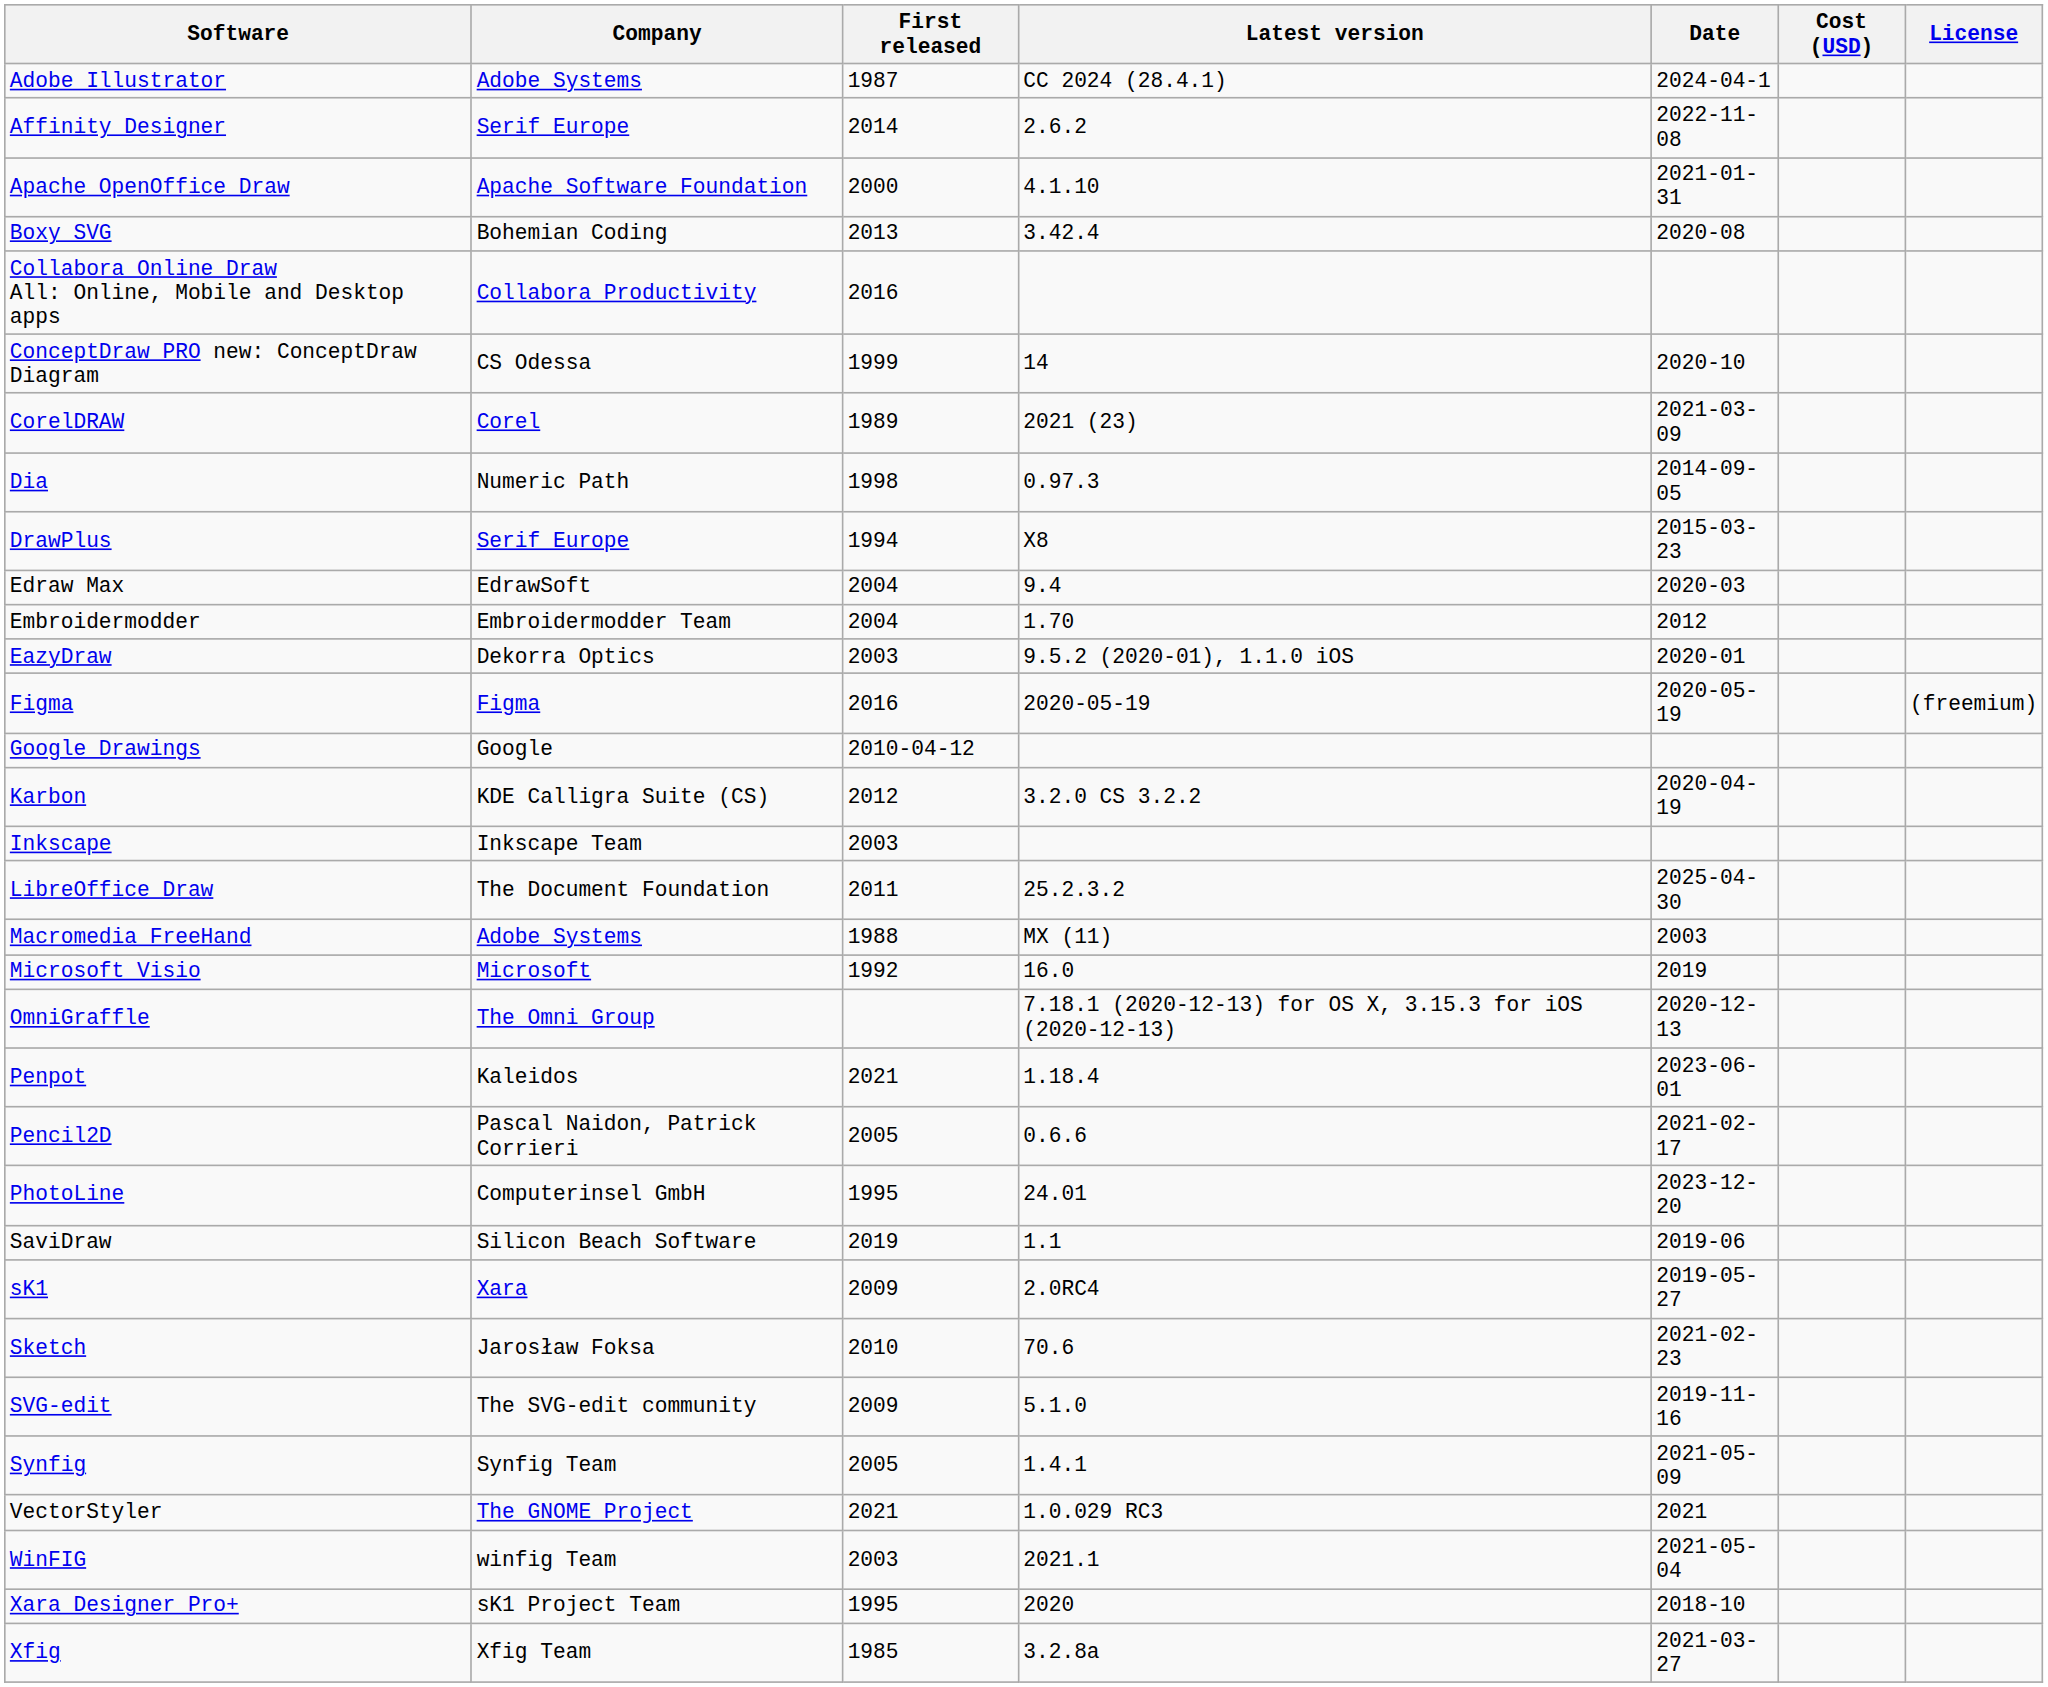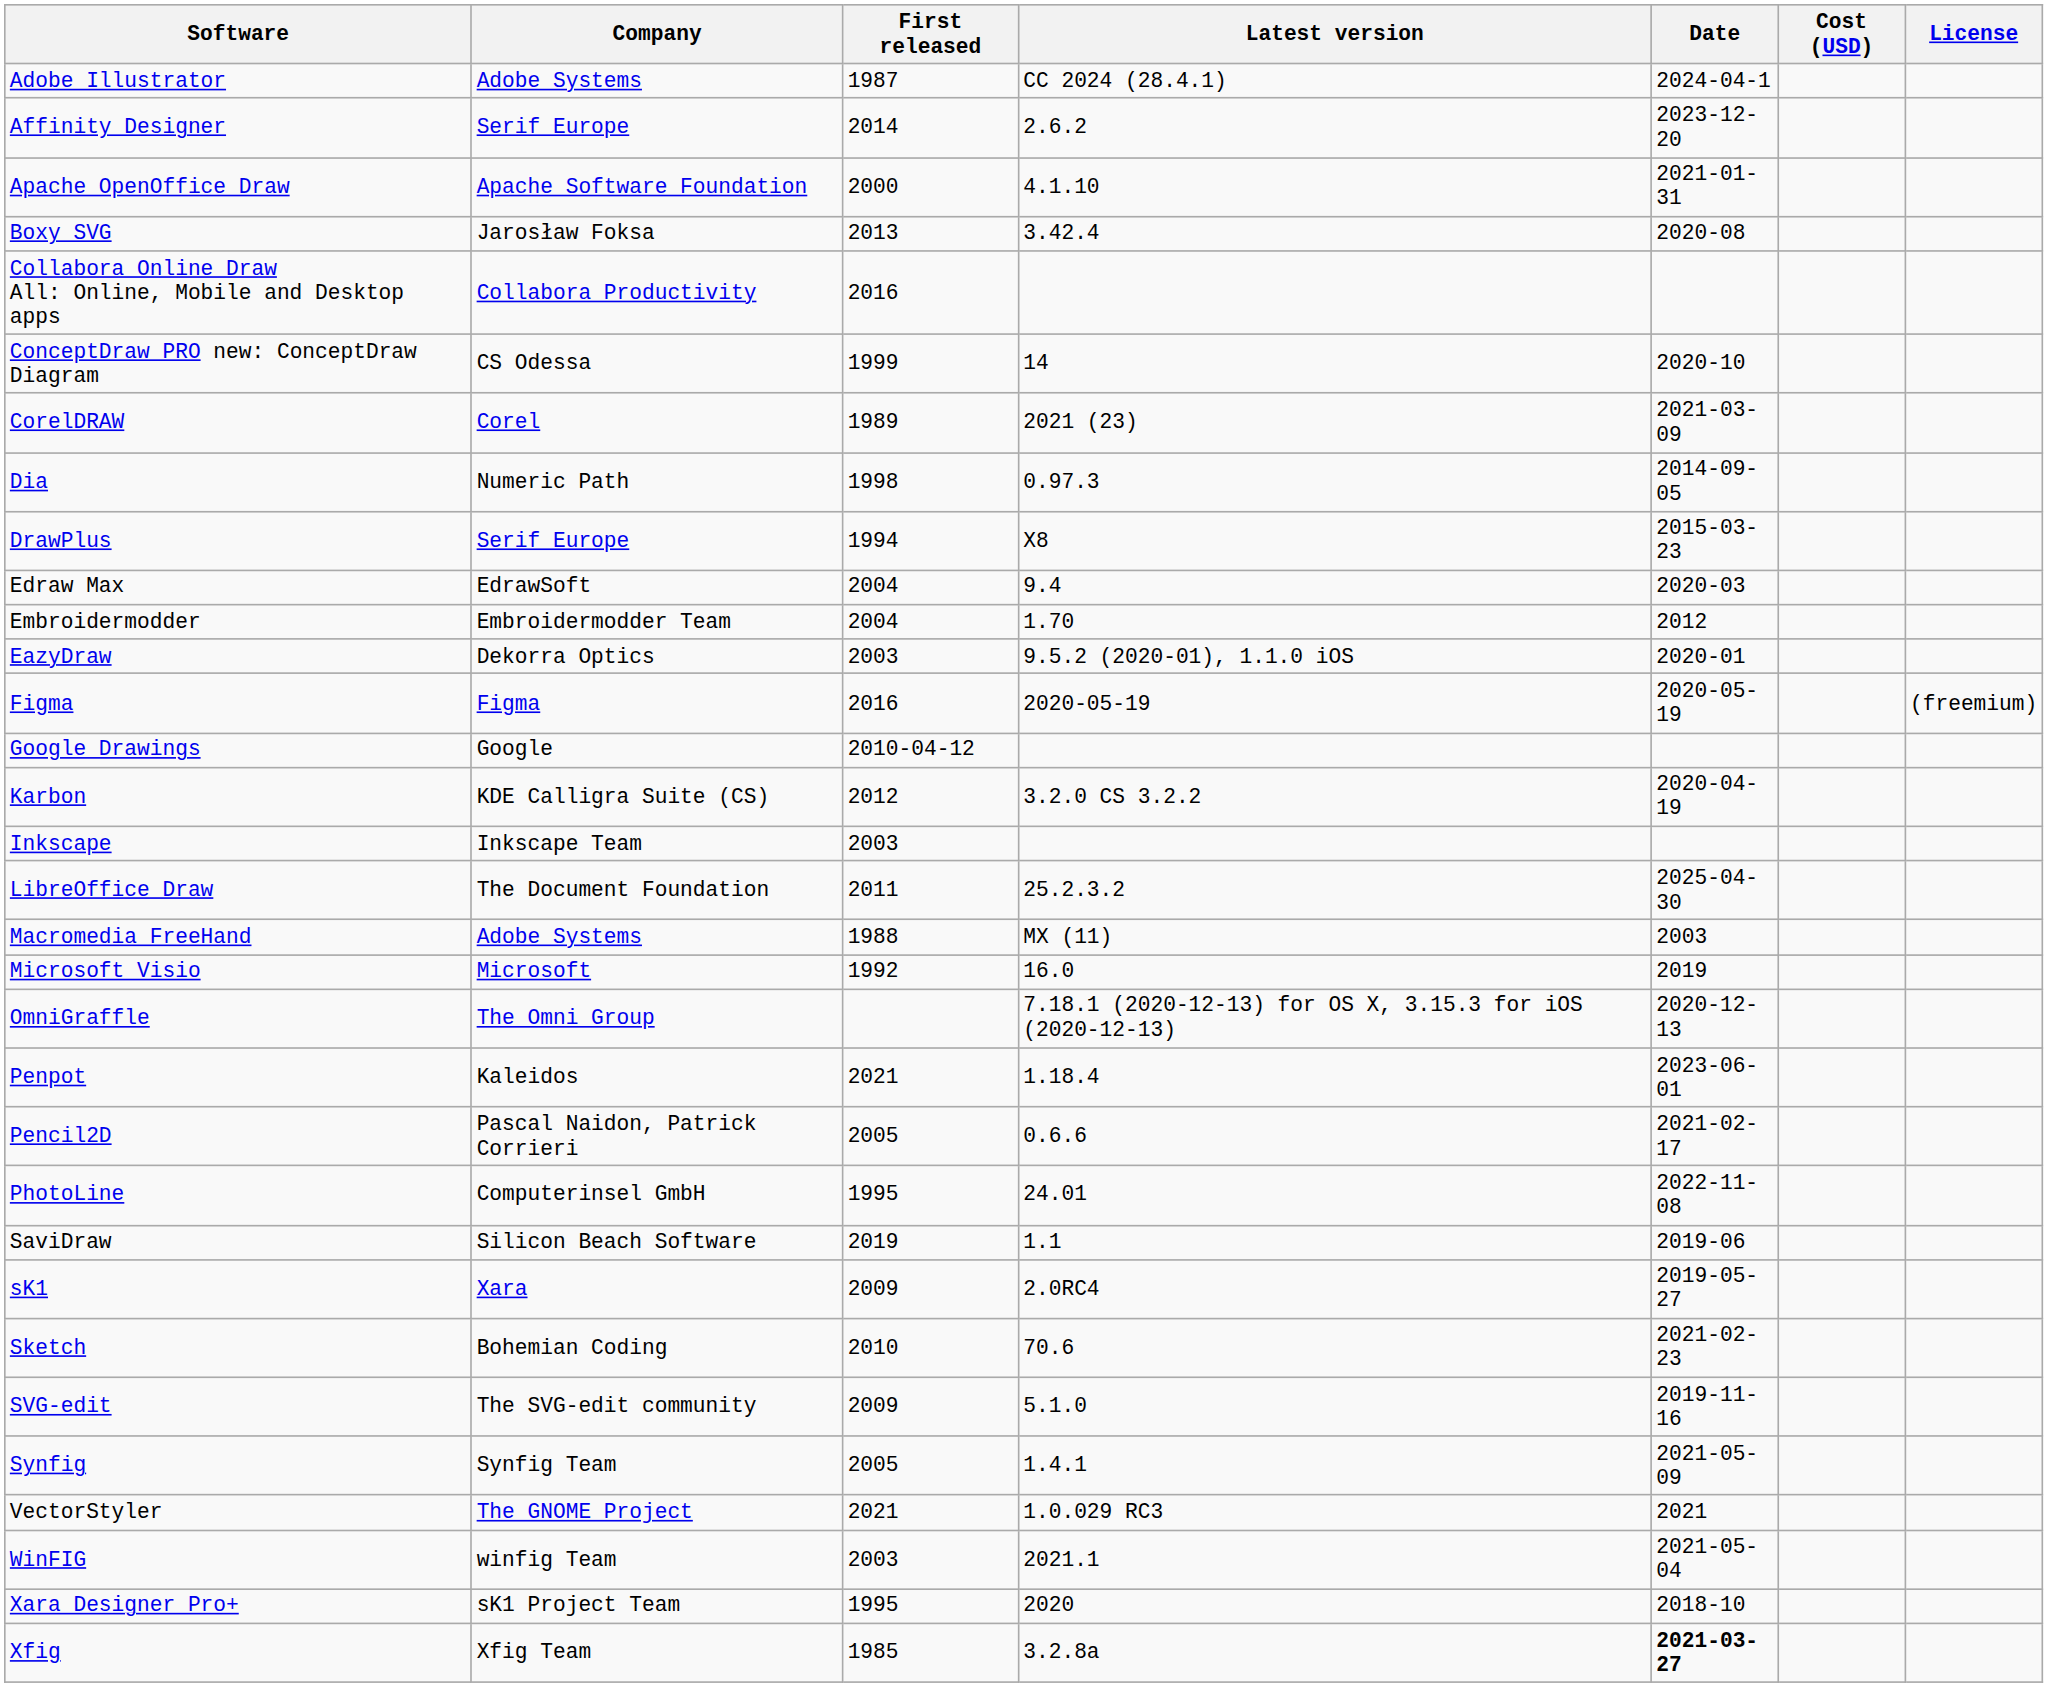Affinity Designer | Date: 2022-11-08 -> 2023-12-20
Boxy SVG | Company: Bohemian Coding -> Jarosław Foksa
PhotoLine | Date: 2023-12-20 -> 2022-11-08
Sketch | Company: Jarosław Foksa -> Bohemian Coding
Xfig | Date: normal -> bold
